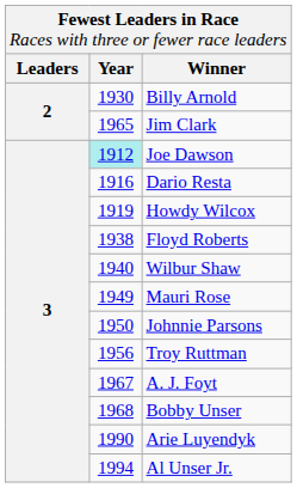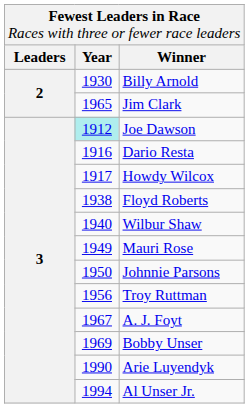Howdy Wilcox | column 2: 1919 -> 1917
Bobby Unser | column 2: 1968 -> 1969
